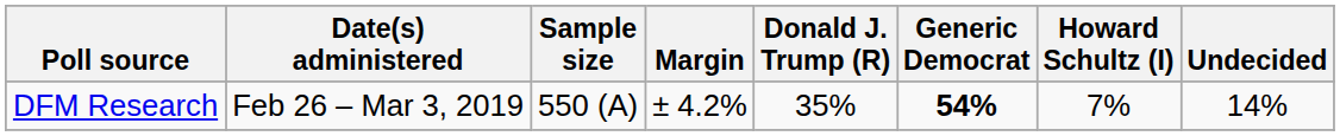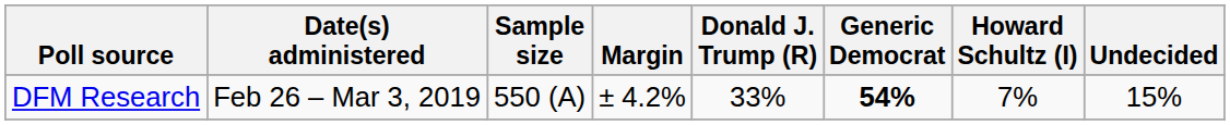DFM Research | Donald J. Trump (R): 35% -> 33%
DFM Research | Undecided: 14% -> 15%
